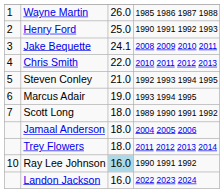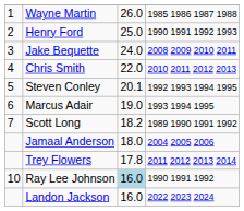Jake Bequette | column 3: 24.1 -> 24.0
Steven Conley | column 3: 21.0 -> 20.1
Scott Long | column 3: 18.0 -> 18.2
Trey Flowers | column 3: 18.0 -> 17.8
